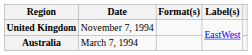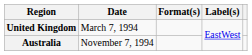United Kingdom | Date: November 7, 1994 -> March 7, 1994
Australia | Date: March 7, 1994 -> November 7, 1994
